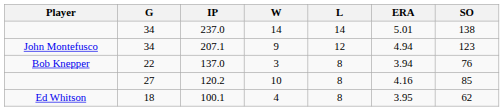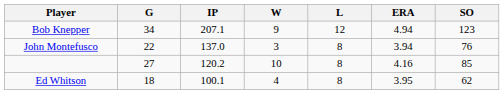- row: 34 | 237.0 | 14 | 14 | 5.01 | 138
207.1 | Player: John Montefusco -> Bob Knepper
137.0 | Player: Bob Knepper -> John Montefusco
